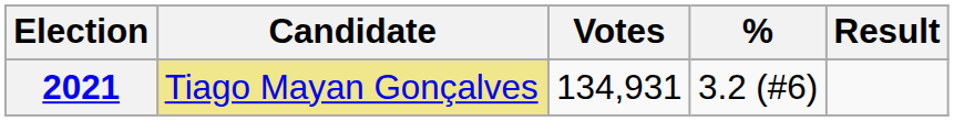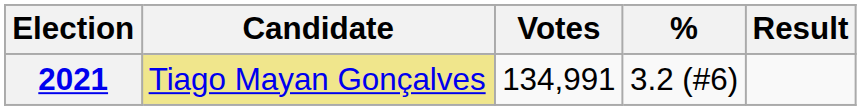2021 | Votes: 134,931 -> 134,991
